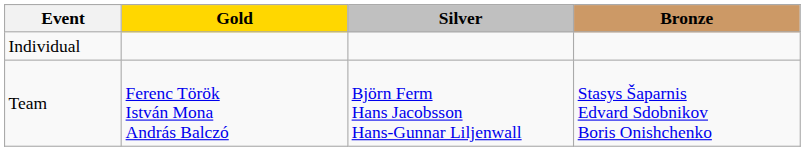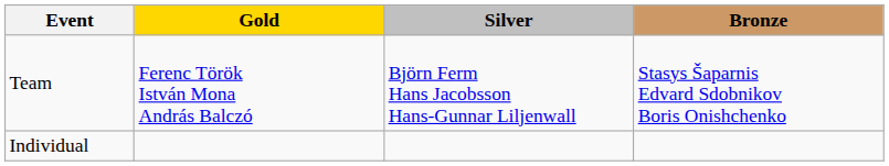rows swapped: Individual <-> Team
